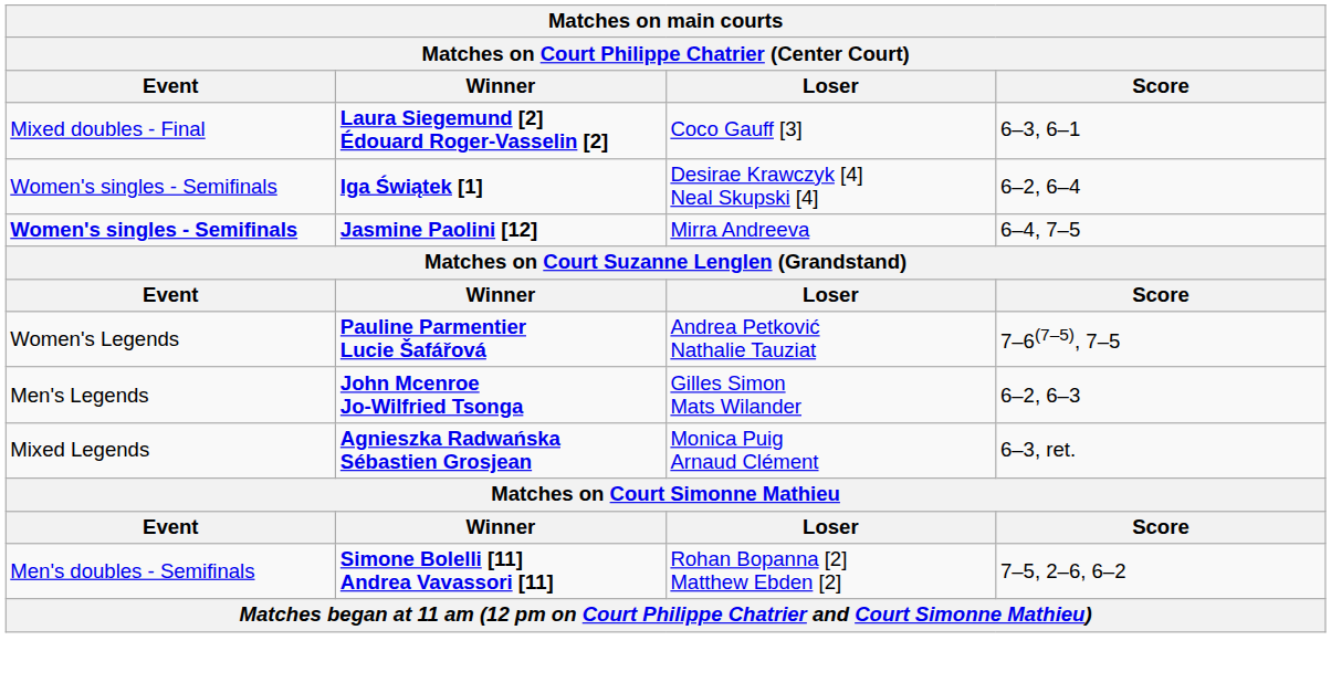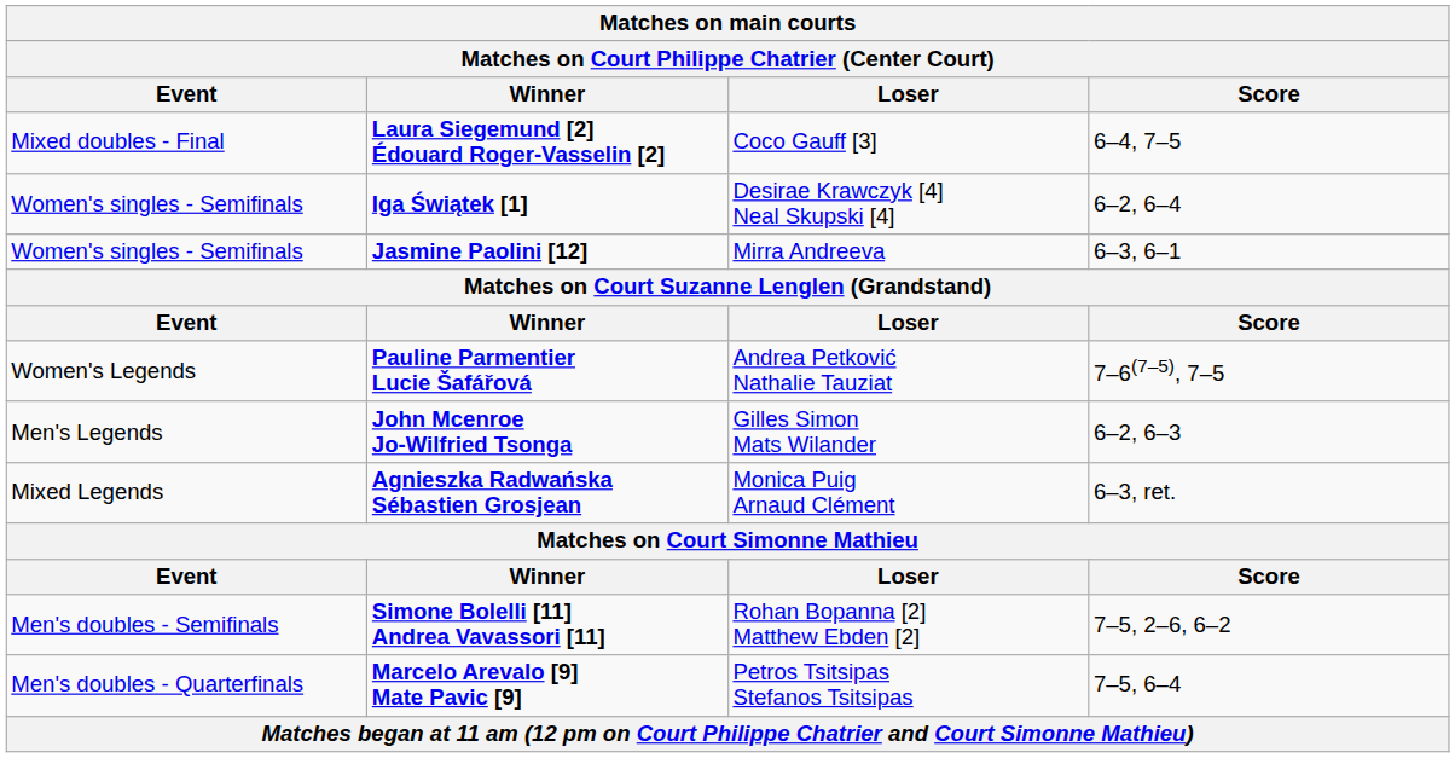Laura Siegemund [2] Édouard Roger-Vasselin [2] | Score: 6–3, 6–1 -> 6–4, 7–5
Jasmine Paolini [12] | Event: bold -> normal
Jasmine Paolini [12] | Score: 6–4, 7–5 -> 6–3, 6–1
+ row: Men's doubles - Quarterfinals | Marcelo Arevalo [9] Mate Pavic [9] | Petros Tsitsipas Stefanos Tsitsipas | 7–5, 6–4
